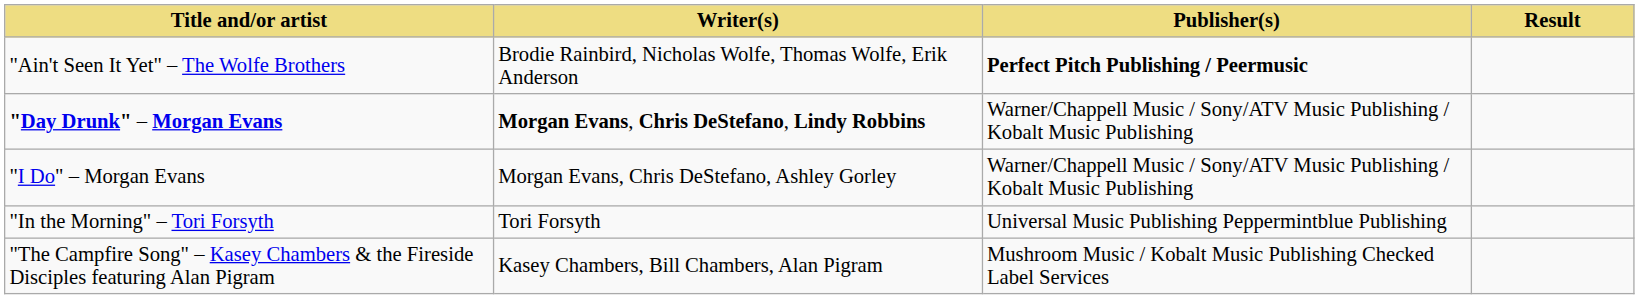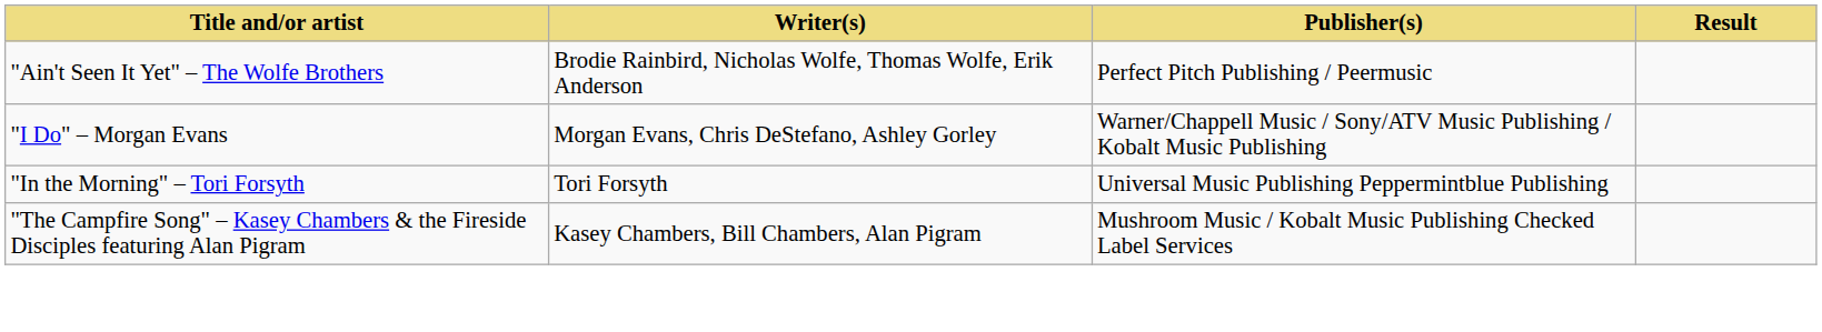"Ain't Seen It Yet" – The Wolfe Brothers | Publisher(s): bold -> normal
- row: "Day Drunk" – Morgan Evans | Morgan Evans, Chris DeStefano, Lindy Robbins | Warner/Chappell Music / Sony/ATV Music Publishing / Kobalt Music Publishing
